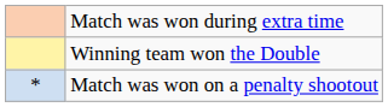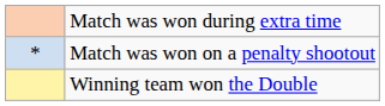rows swapped: Match was won on a penalty shootout <-> Winning team won the Double
